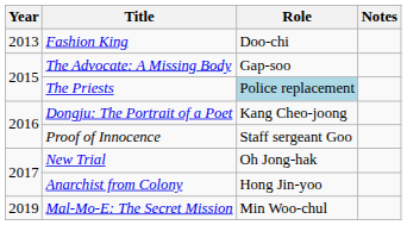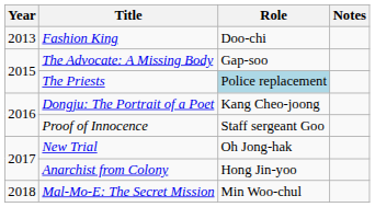Mal-Mo-E: The Secret Mission | Year: 2019 -> 2018
